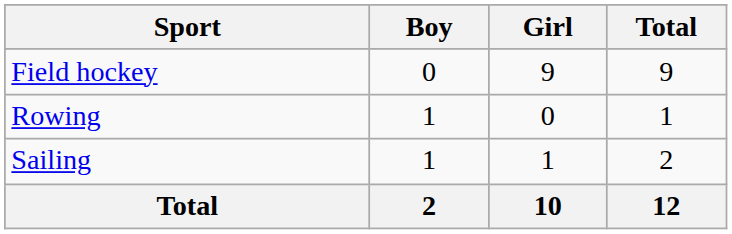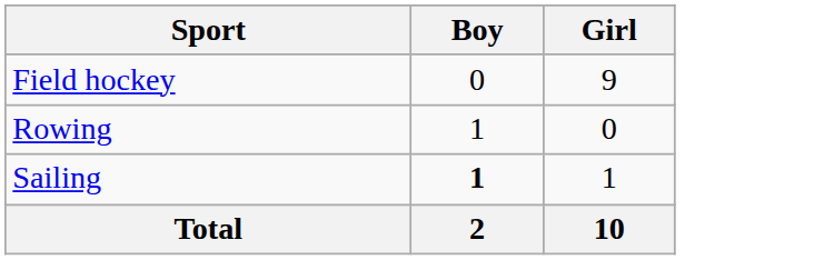- column: Total | 9 | 1 | 2 | 12
Sailing | Boy: normal -> bold
